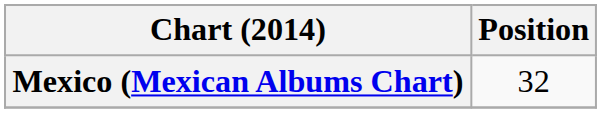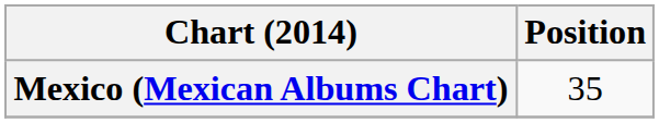Mexico (Mexican Albums Chart) | Position: 32 -> 35
